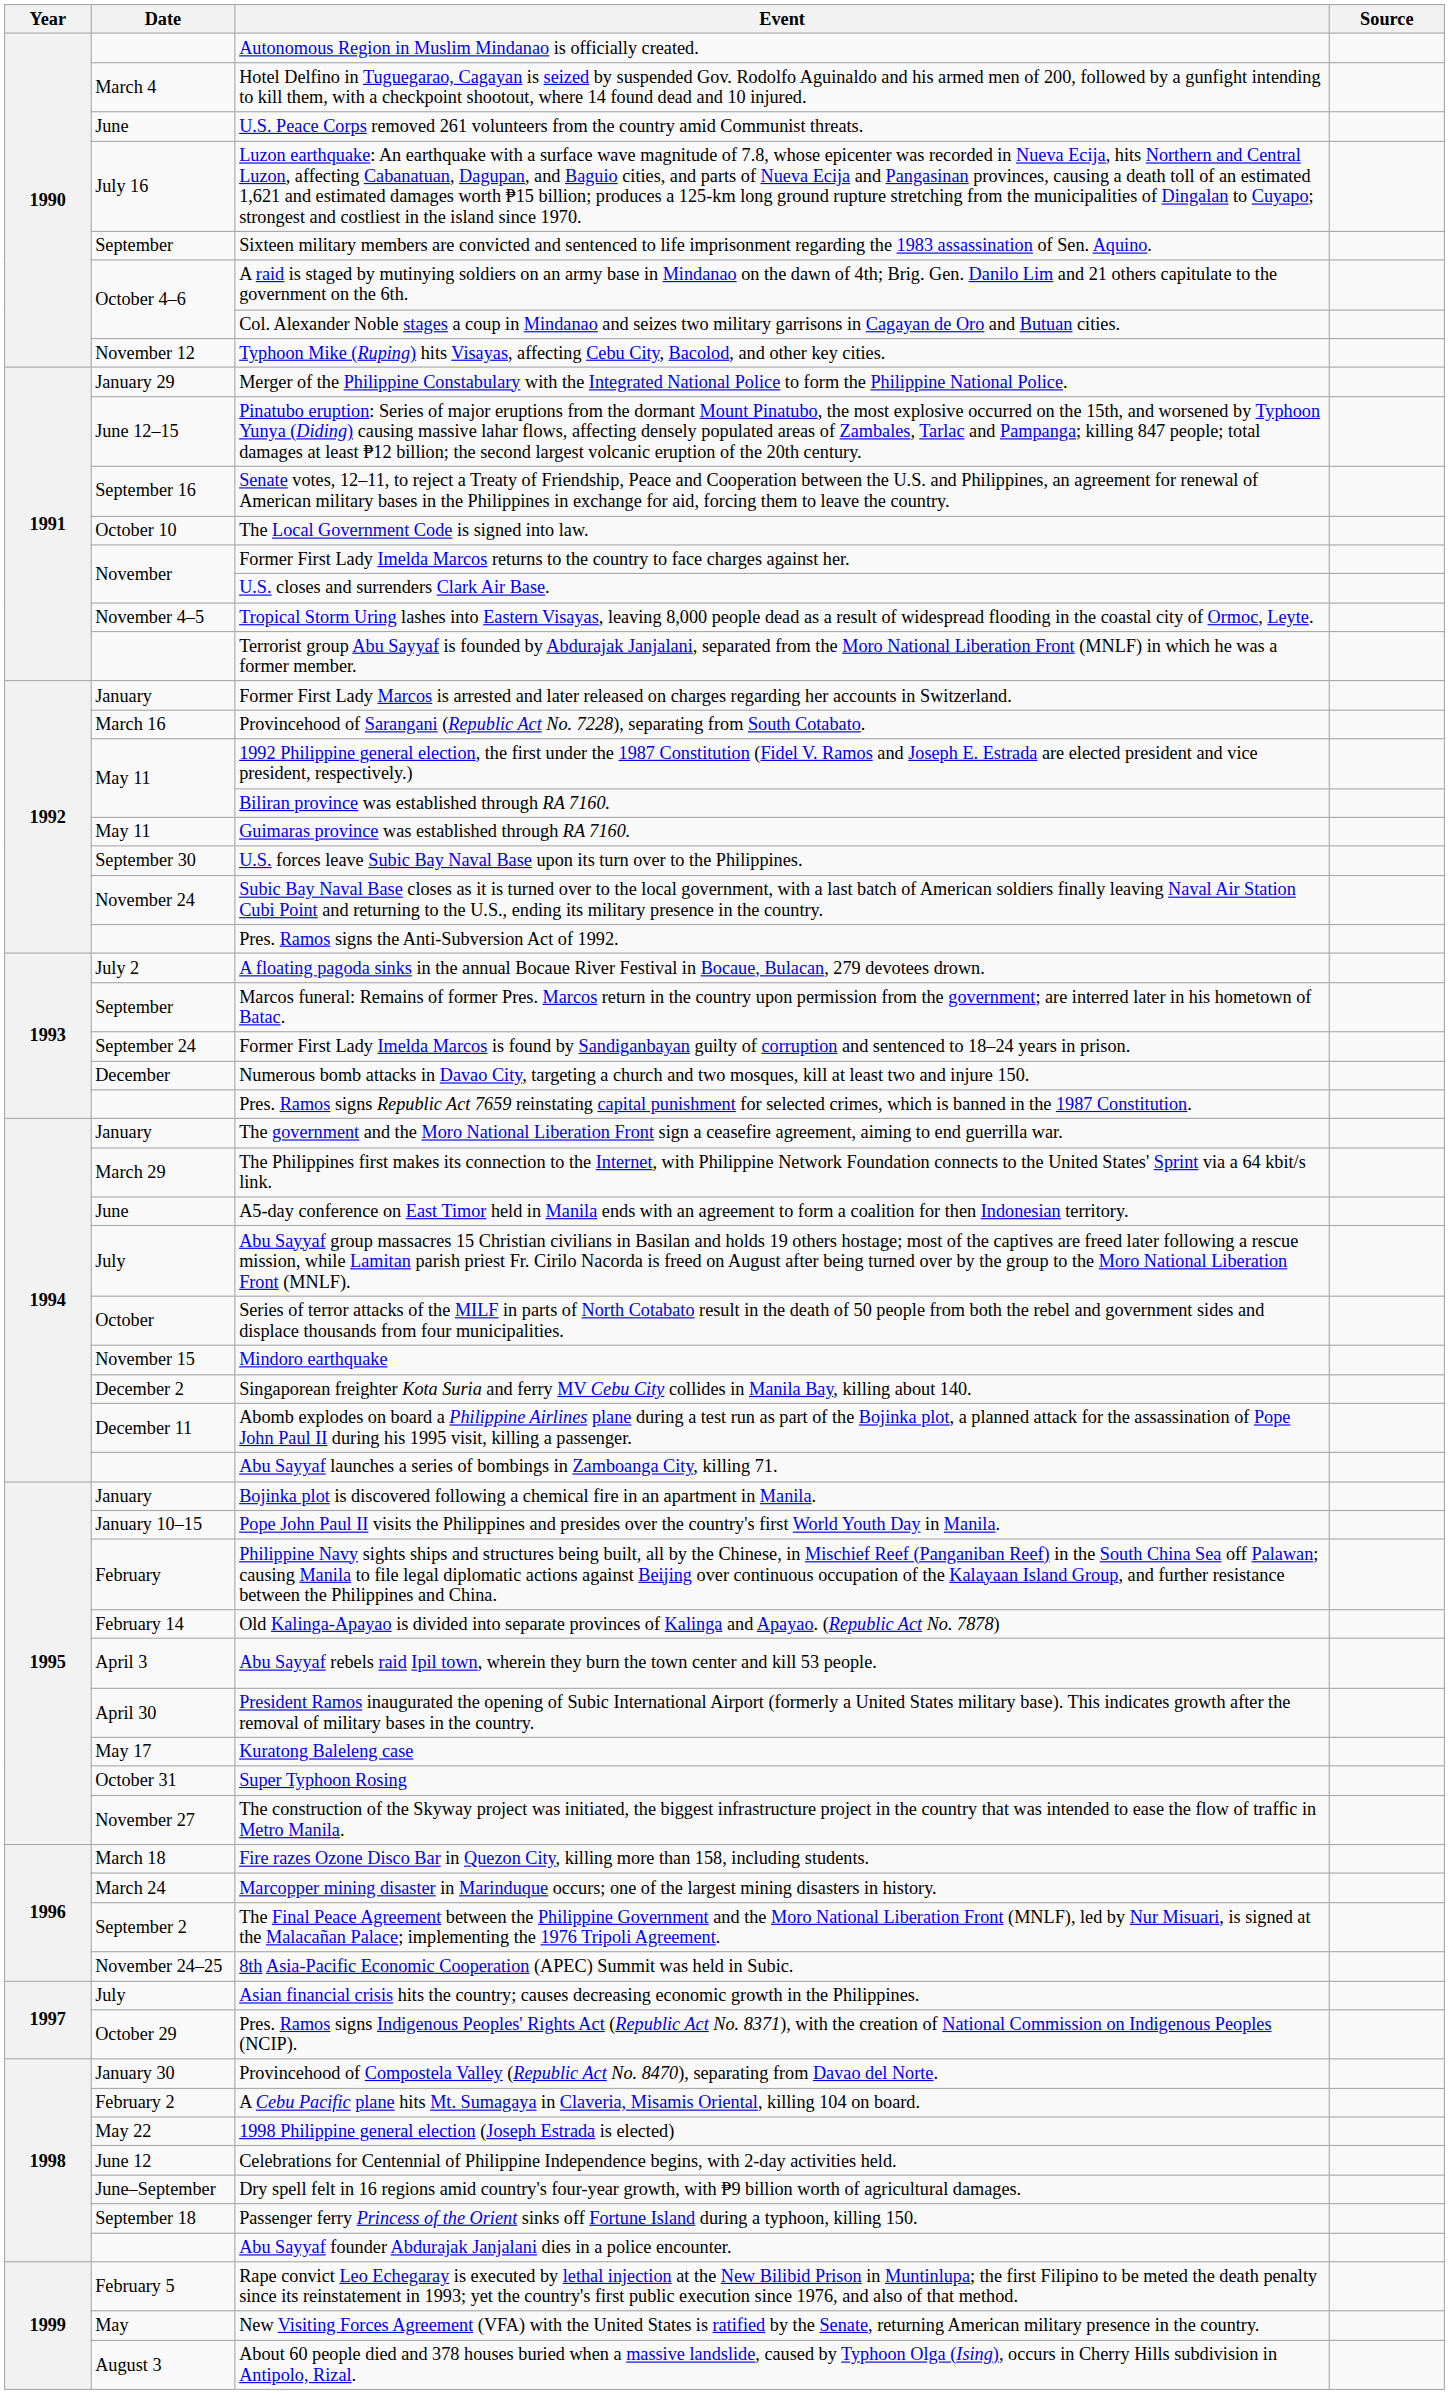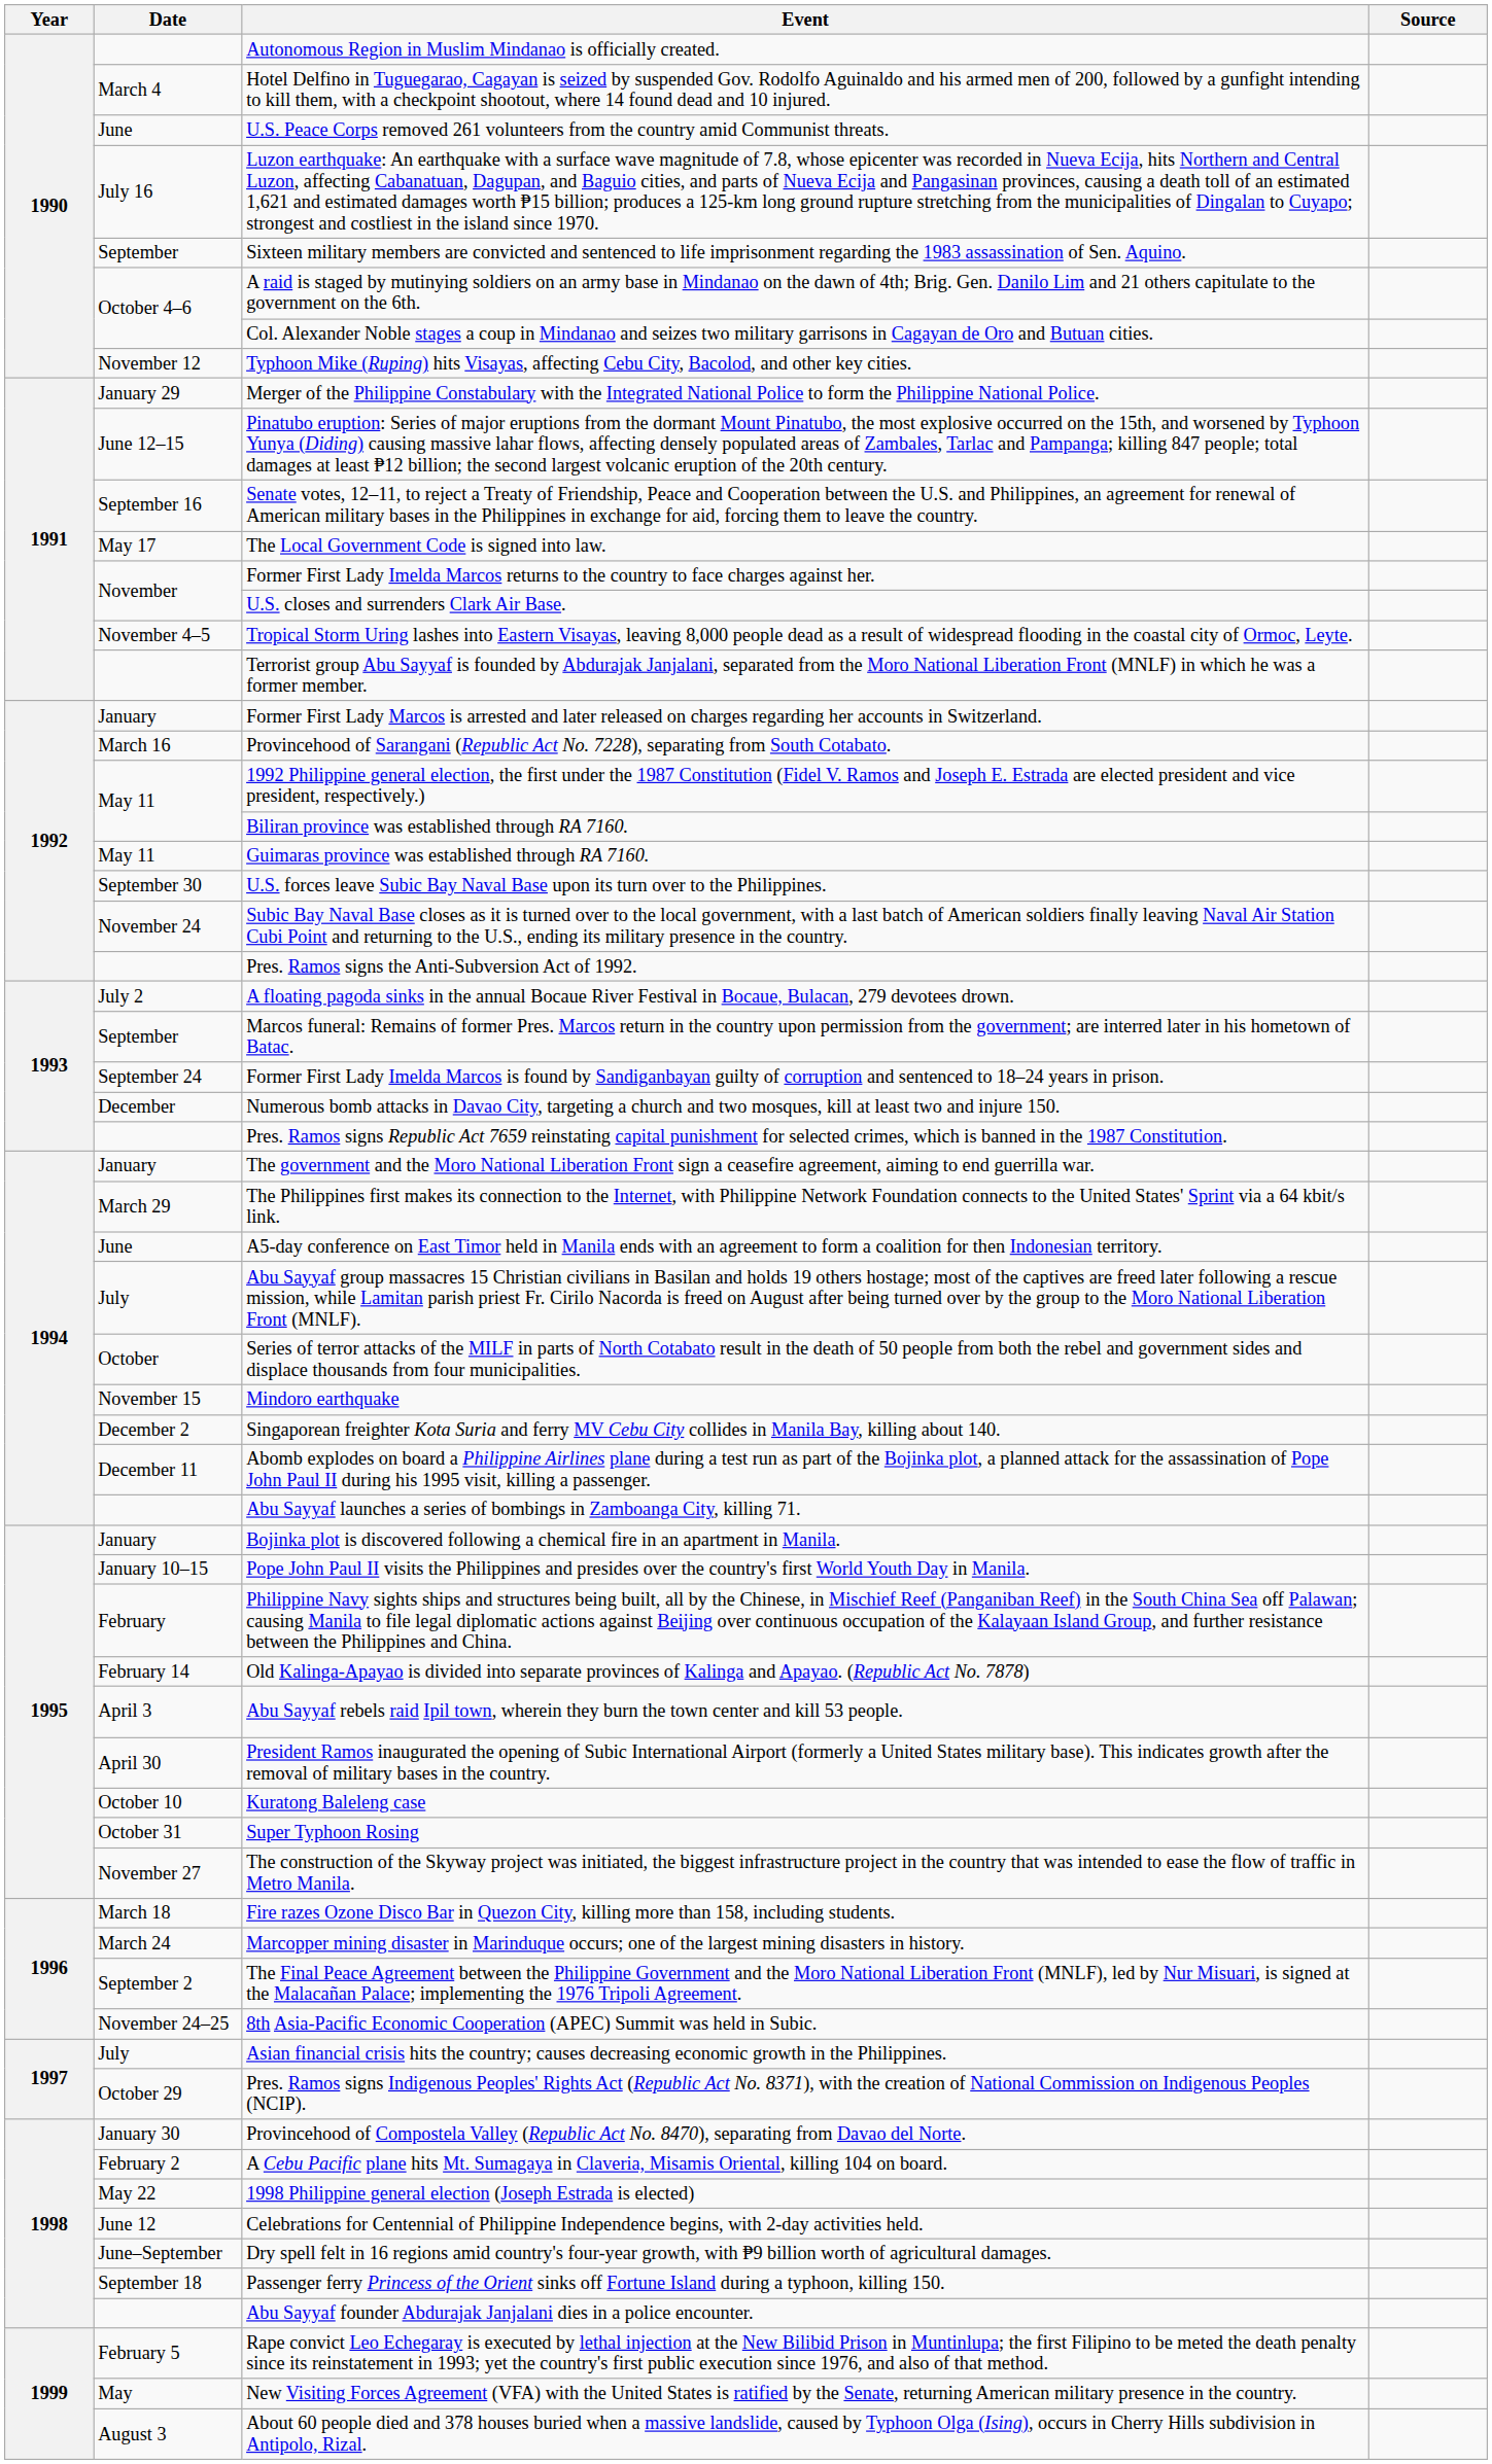The Local Government Code is signed into law. | Date: October 10 -> May 17
Kuratong Baleleng case | Date: May 17 -> October 10
